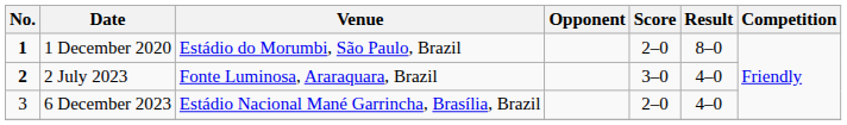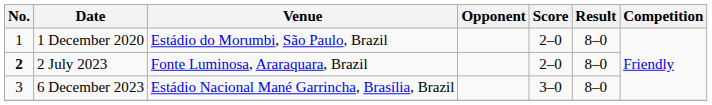1 December 2020 | No.: bold -> normal
2 July 2023 | Score: 3–0 -> 2–0
2 July 2023 | Result: 4–0 -> 8–0
6 December 2023 | Score: 2–0 -> 3–0
6 December 2023 | Result: 4–0 -> 8–0
